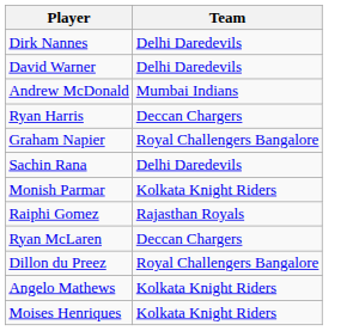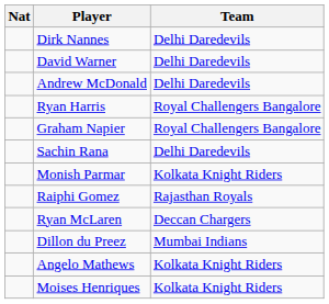+ column: Nat
Andrew McDonald | Team: Mumbai Indians -> Delhi Daredevils
Ryan Harris | Team: Deccan Chargers -> Royal Challengers Bangalore
Dillon du Preez | Team: Royal Challengers Bangalore -> Mumbai Indians
